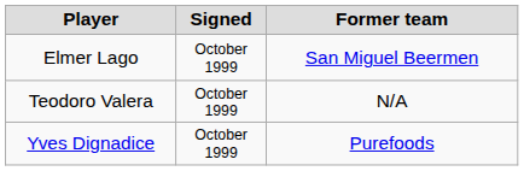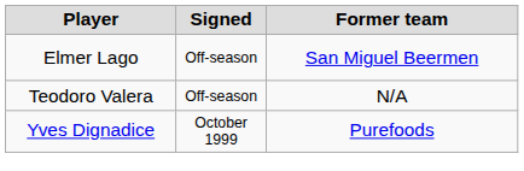Elmer Lago | Signed: October 1999 -> Off-season
Teodoro Valera | Signed: October 1999 -> Off-season
